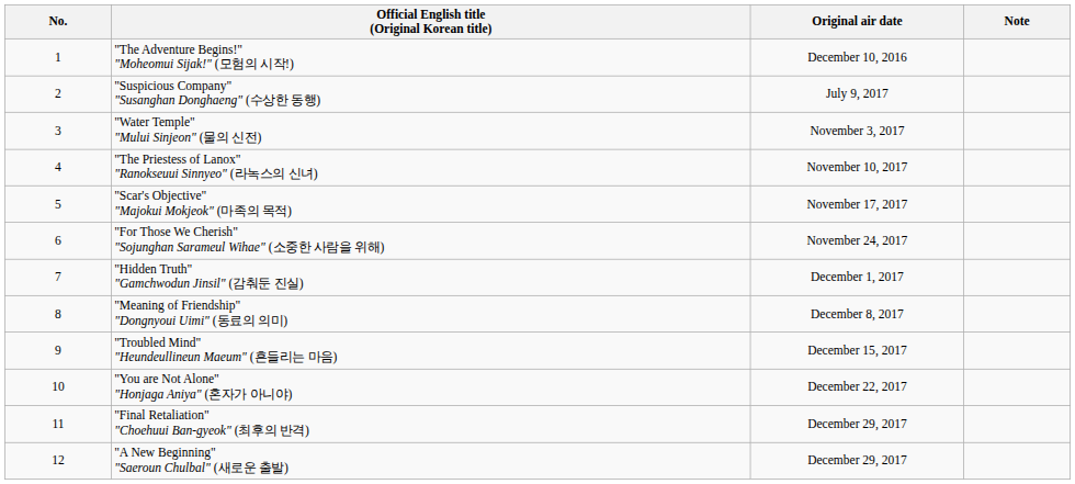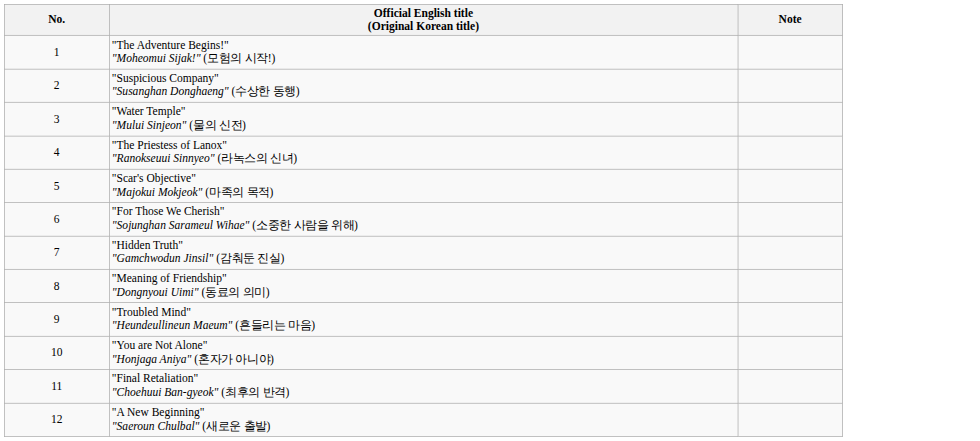- column: Original air date | December 10, 2016 | July 9, 2017 | November 3, 2017 | November 10, 2017 | November 17, 2017 | November 24, 2017 | December 1, 2017 | December 8, 2017 | December 15, 2017 | December 22, 2017 | December 29, 2017 | December 29, 2017
